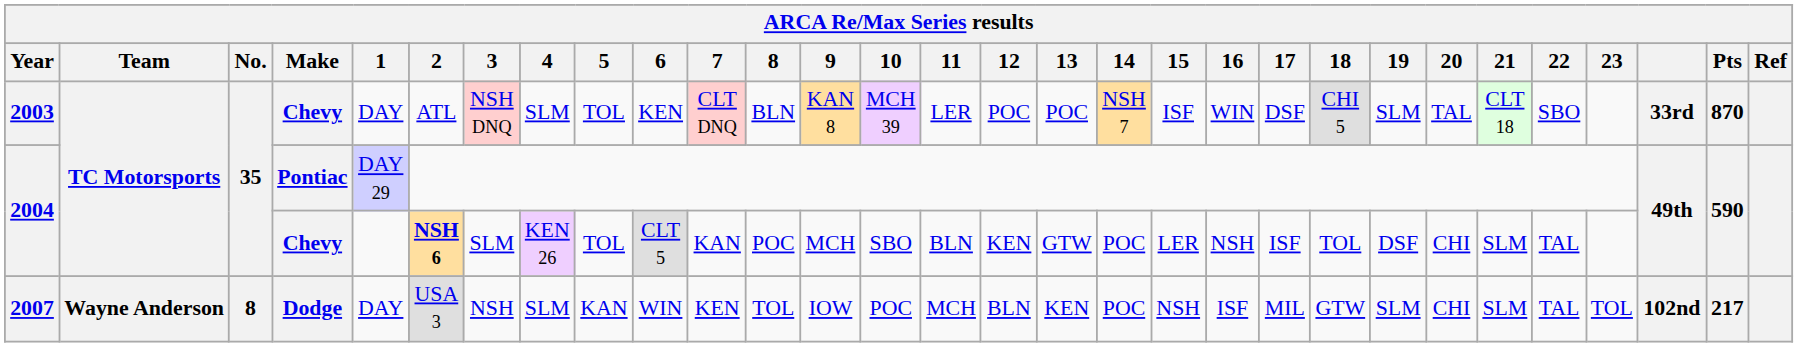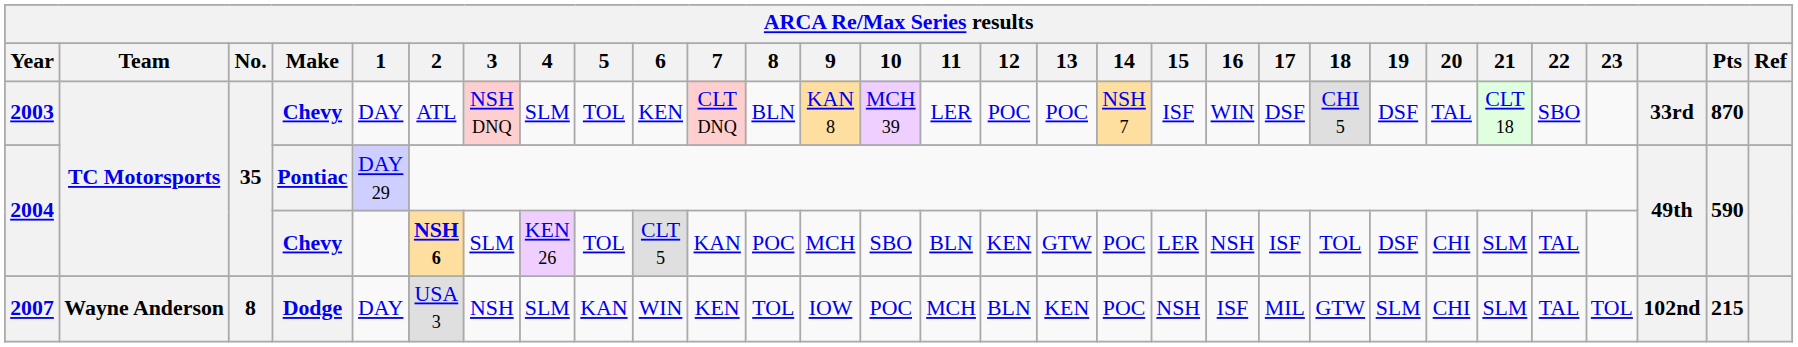2003 | 19: SLM -> DSF
2007 | Pts: 217 -> 215
